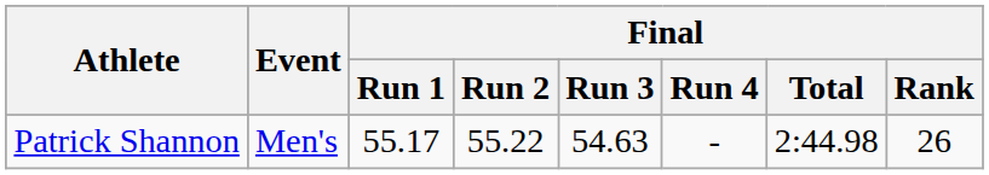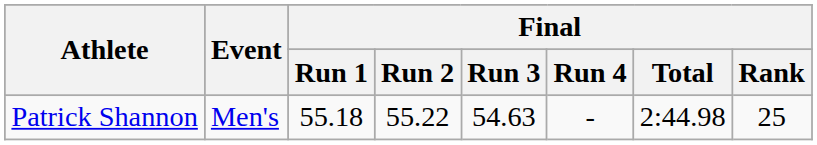Patrick Shannon | Final / Run 1: 55.17 -> 55.18
Patrick Shannon | Final / Rank: 26 -> 25
